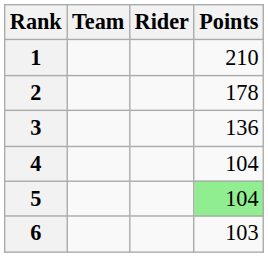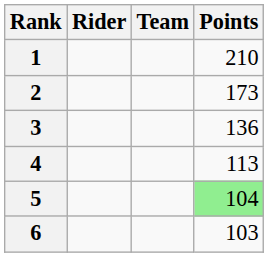columns swapped: Rider <-> Team
2 | Points: 178 -> 173
4 | Points: 104 -> 113
